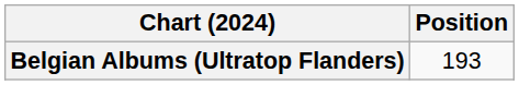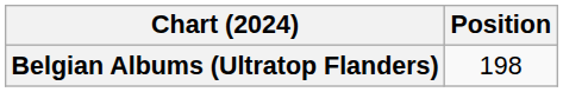Belgian Albums (Ultratop Flanders) | Position: 193 -> 198
